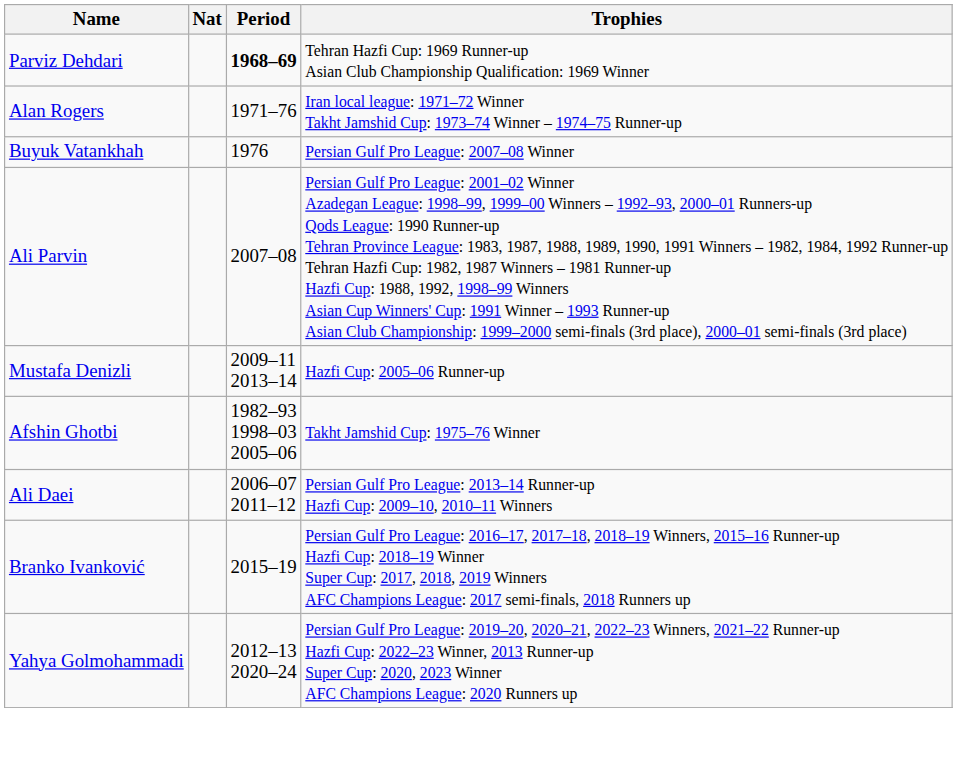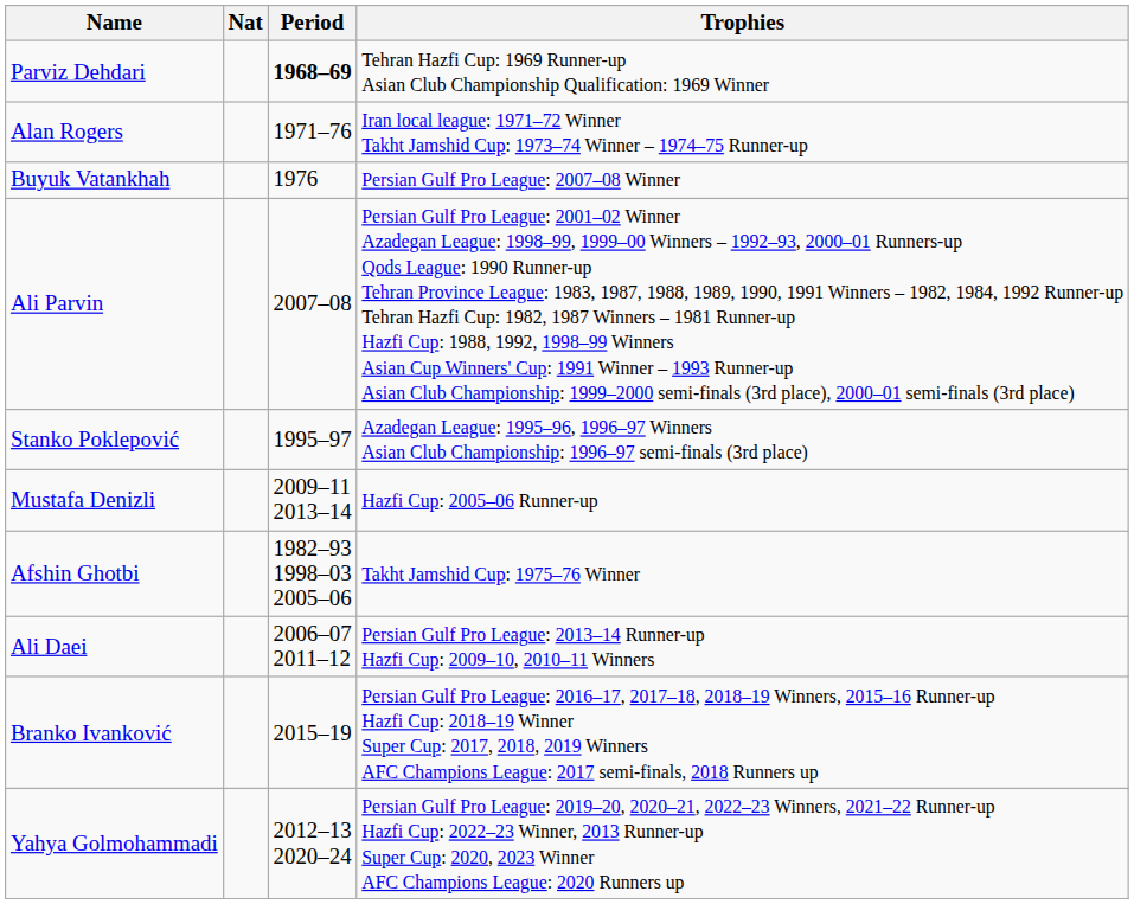+ row: Stanko Poklepović | 1995–97 | Azadegan League: 1995–96, 1996–97 Winners Asian Club Championship: 1996–97 semi-finals (3rd place)
